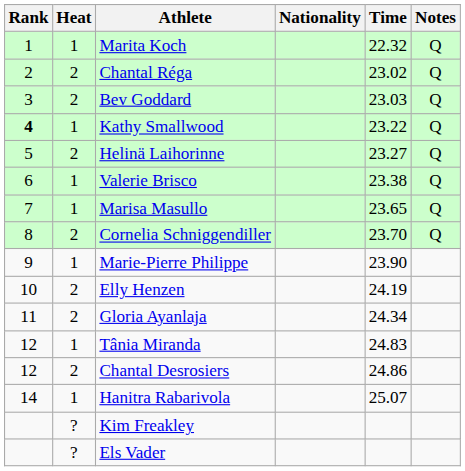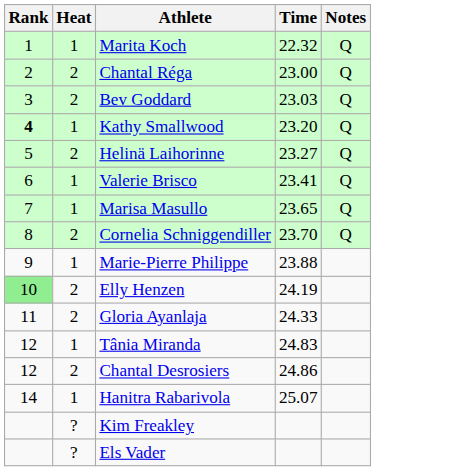- column: Nationality
Chantal Réga | Time: 23.02 -> 23.00
Kathy Smallwood | Time: 23.22 -> 23.20
Valerie Brisco | Time: 23.38 -> 23.41
Marie-Pierre Philippe | Time: 23.90 -> 23.88
Elly Henzen | Rank: no background -> lightgreen background
Gloria Ayanlaja | Time: 24.34 -> 24.33
